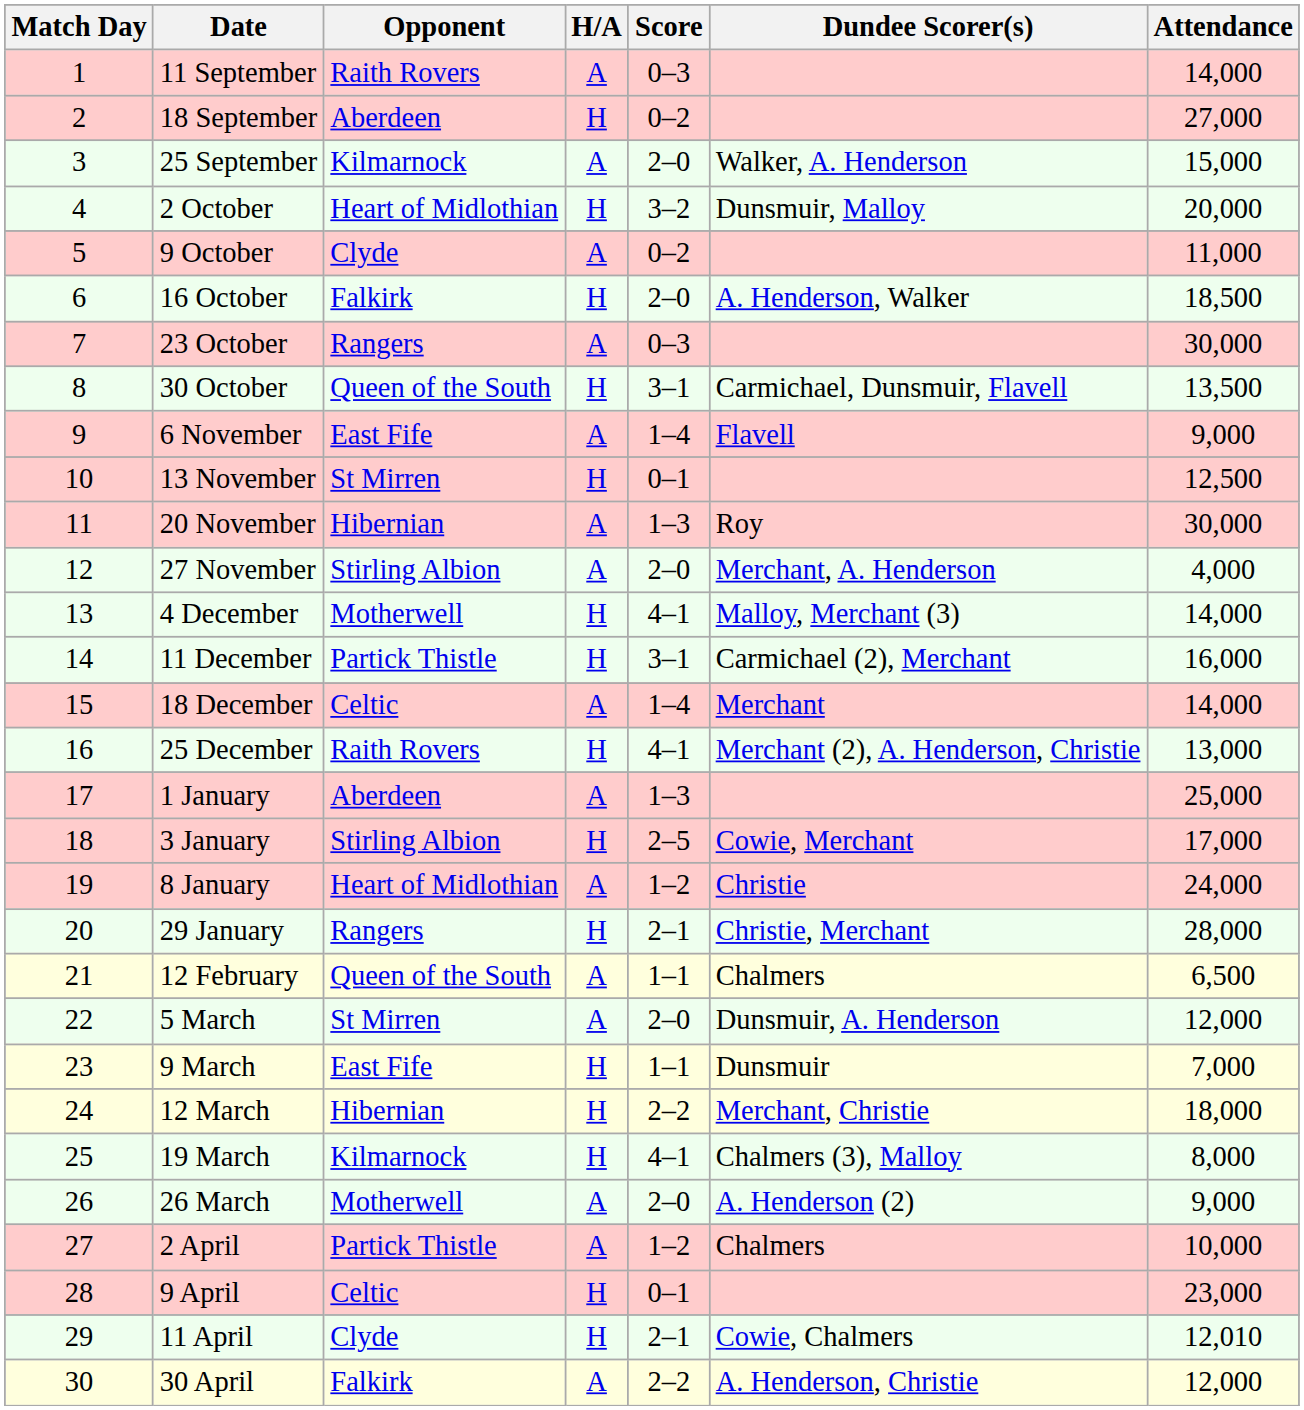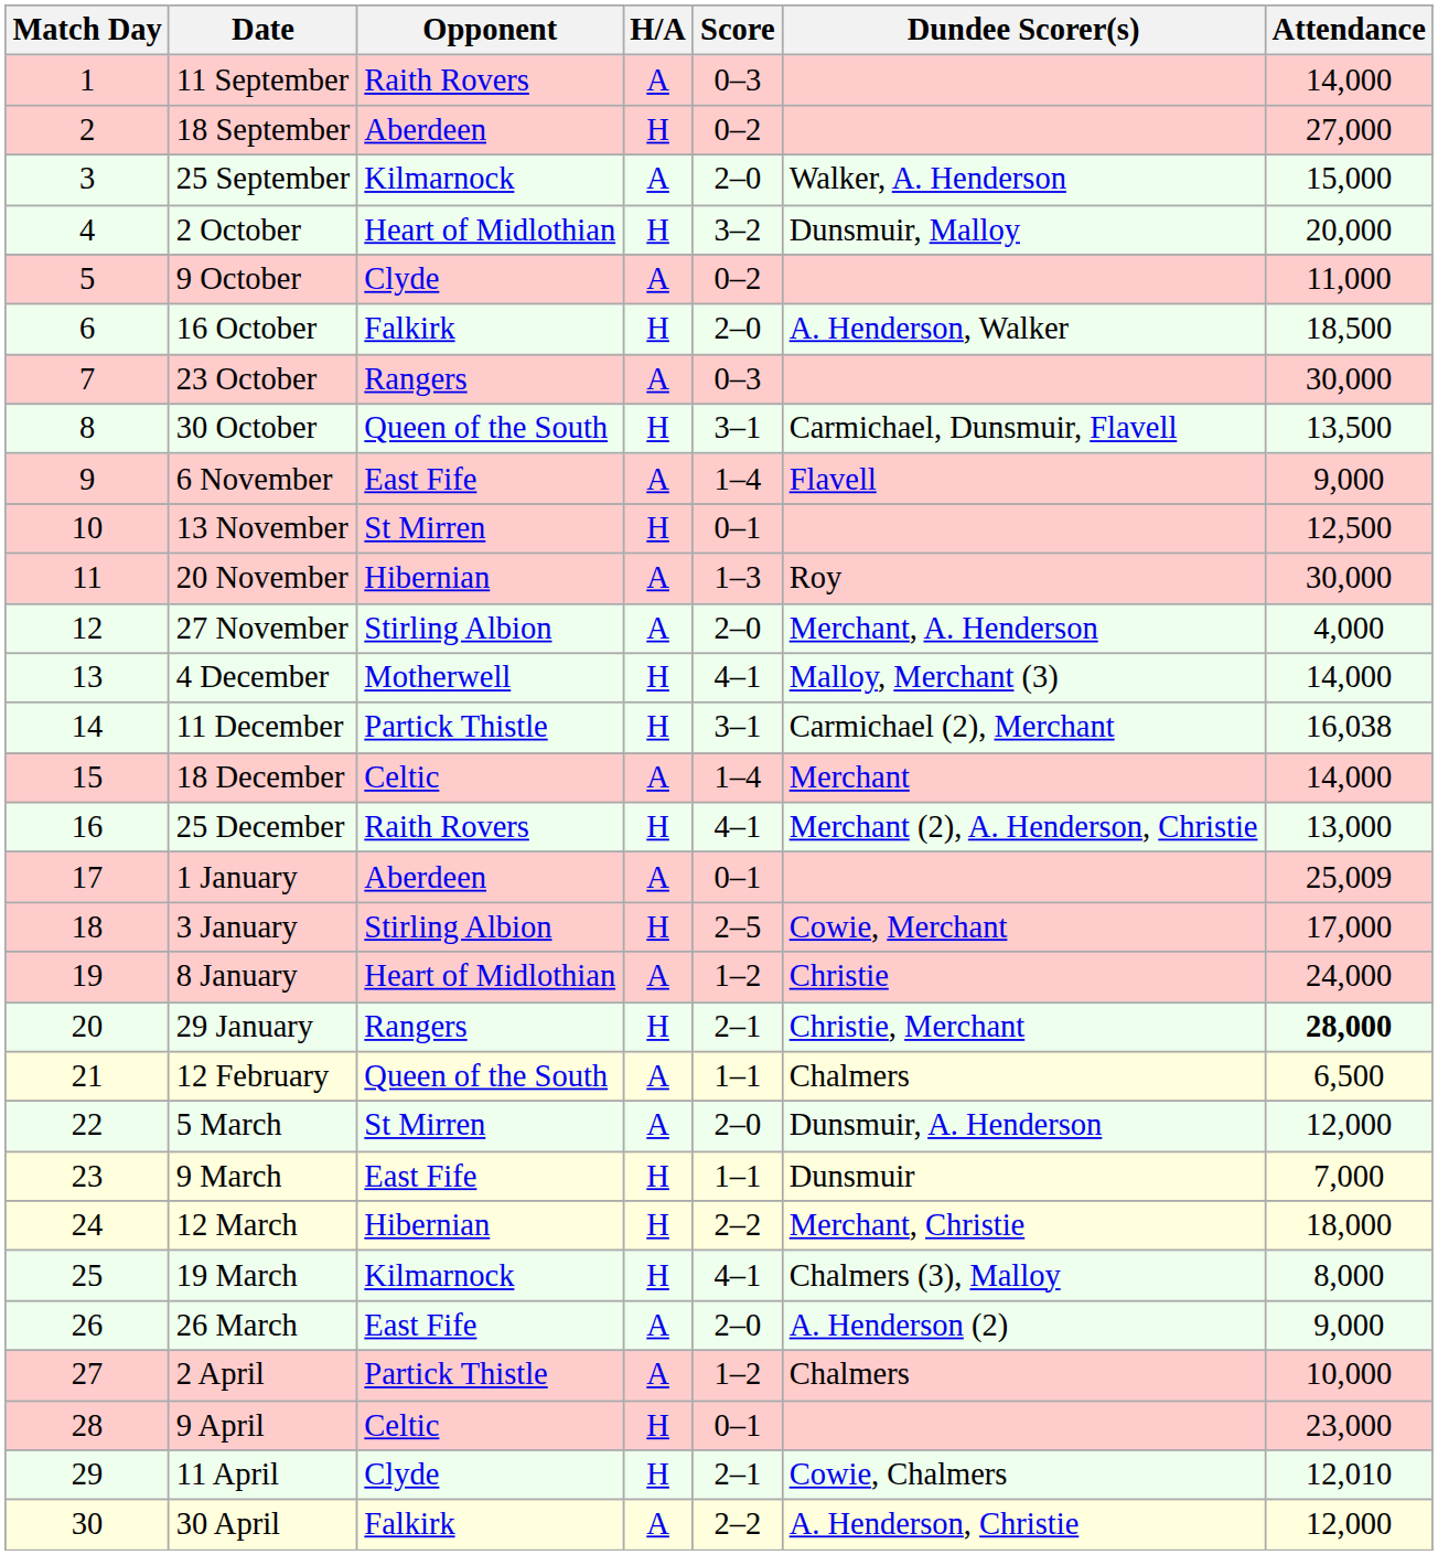11 December | Attendance: 16,000 -> 16,038
1 January | Score: 1–3 -> 0–1
1 January | Attendance: 25,000 -> 25,009
29 January | Attendance: normal -> bold
26 March | Opponent: Motherwell -> East Fife
